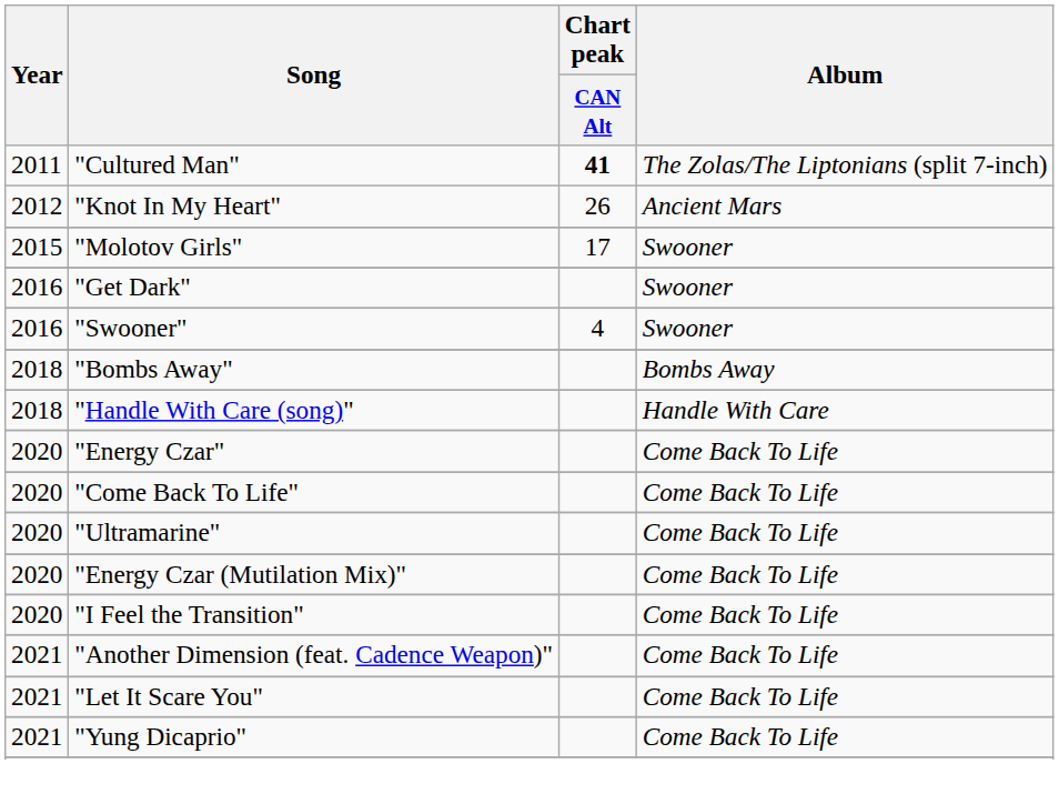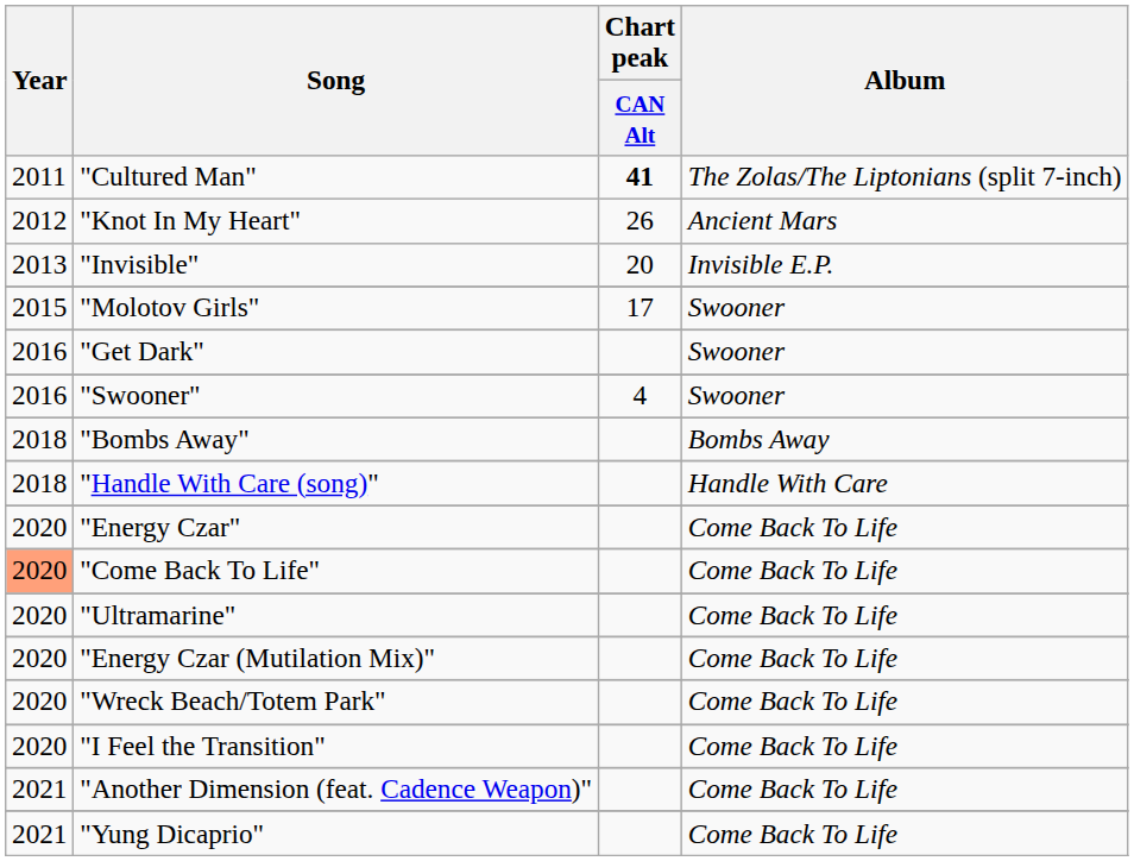+ row: 2013 | "Invisible" | 20 | Invisible E.P.
"Come Back To Life" | Year: no background -> lightsalmon background
+ row: 2020 | "Wreck Beach/Totem Park" | Come Back To Life
- row: 2021 | "Let It Scare You" | Come Back To Life
